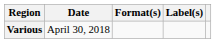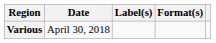columns swapped: Format(s) <-> Label(s)
